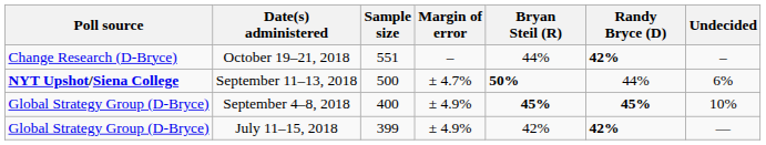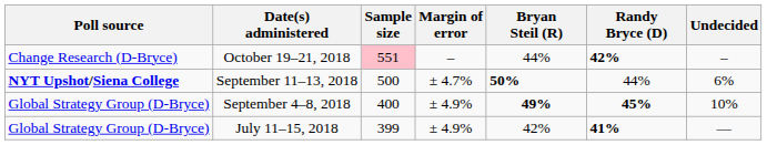October 19–21, 2018 | Sample size: no background -> pink background
September 4–8, 2018 | Bryan Steil (R): 45% -> 49%
July 11–15, 2018 | Randy Bryce (D): 42% -> 41%
